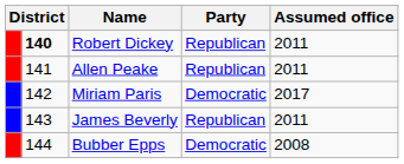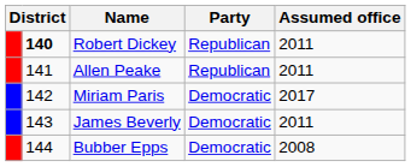James Beverly | Party: Republican -> Democratic
